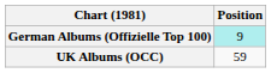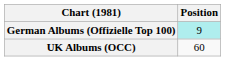UK Albums (OCC) | Position: 59 -> 60
